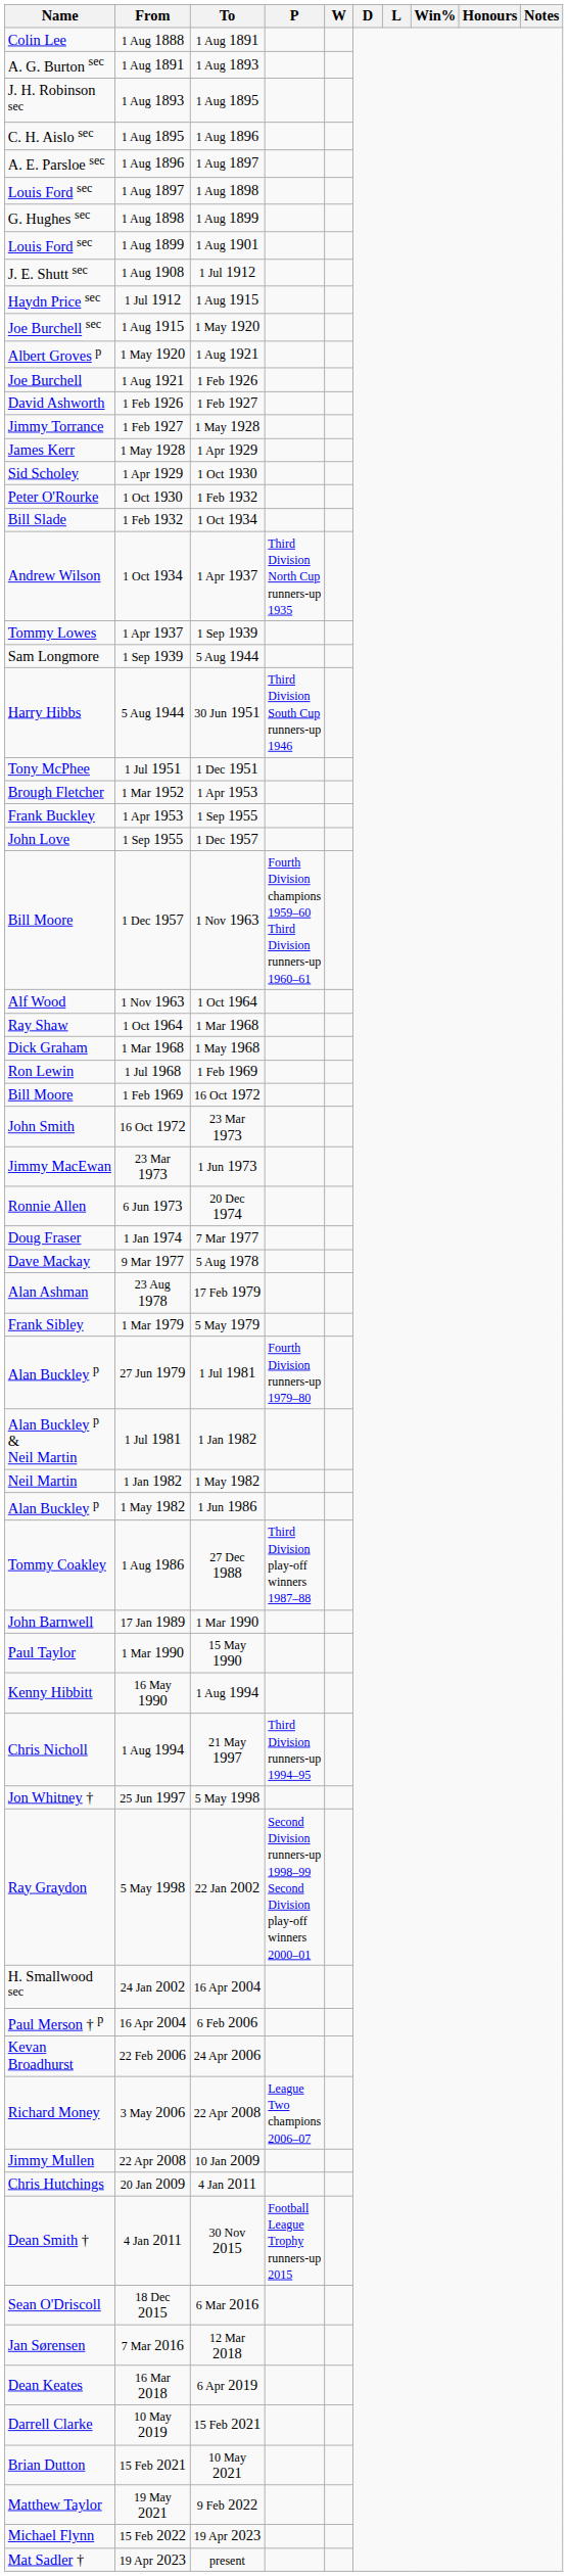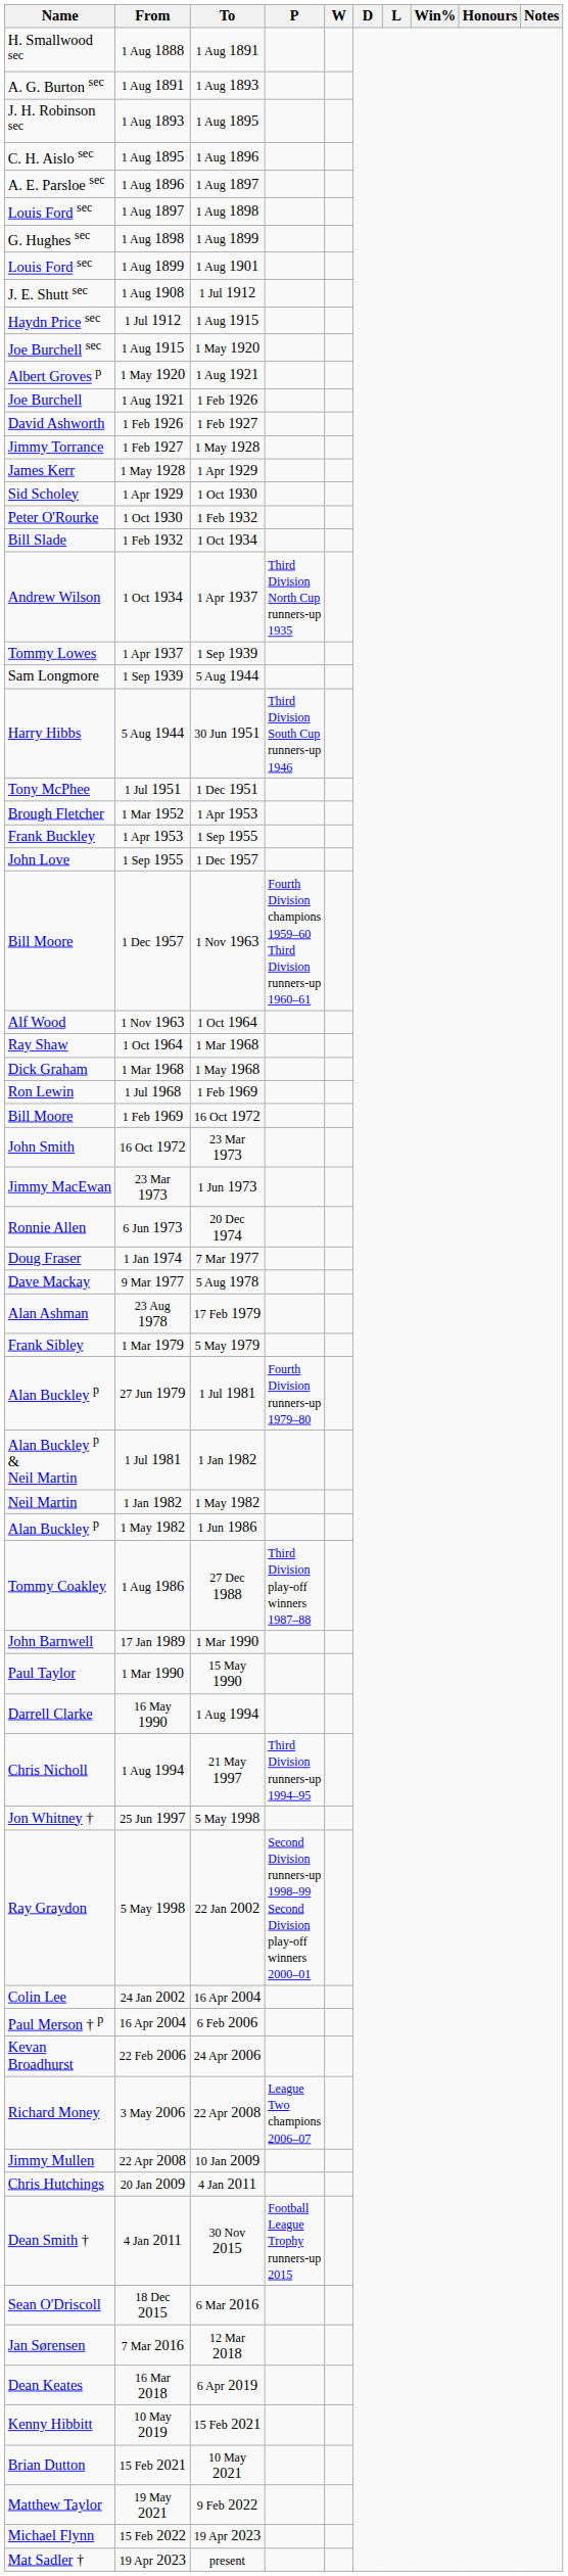1 Aug 1888 | Name: Colin Lee -> H. Smallwood sec
16 May 1990 | Name: Kenny Hibbitt -> Darrell Clarke
24 Jan 2002 | Name: H. Smallwood sec -> Colin Lee
10 May 2019 | Name: Darrell Clarke -> Kenny Hibbitt
